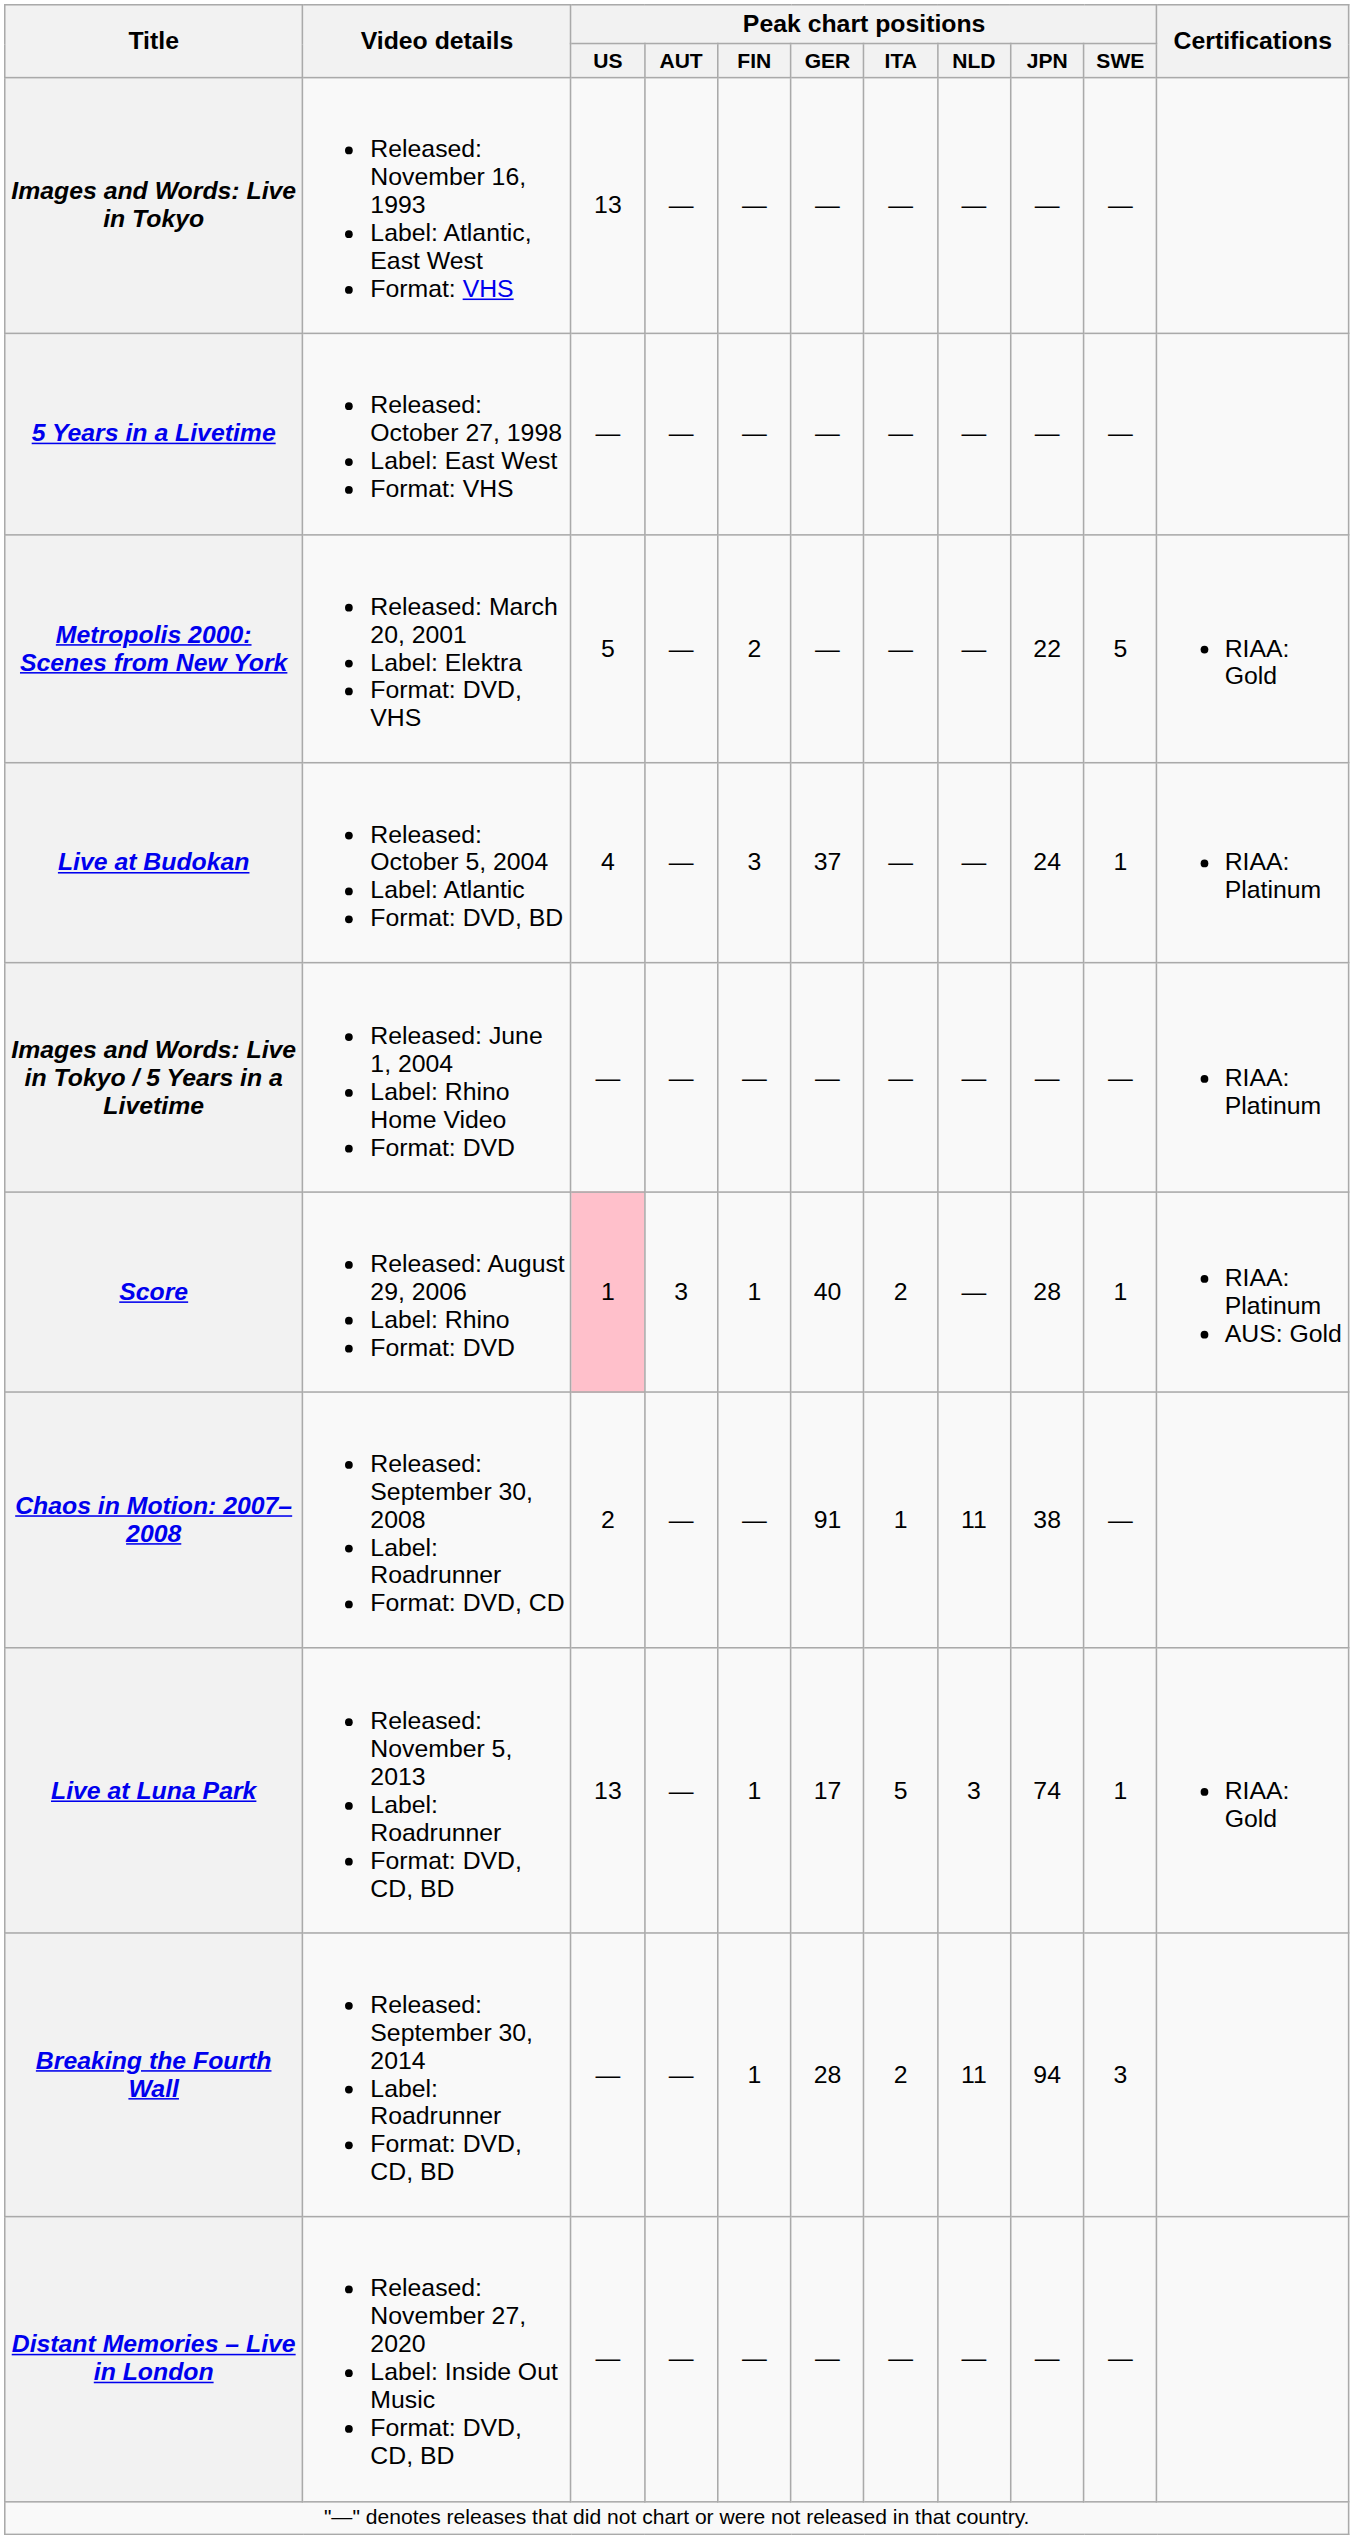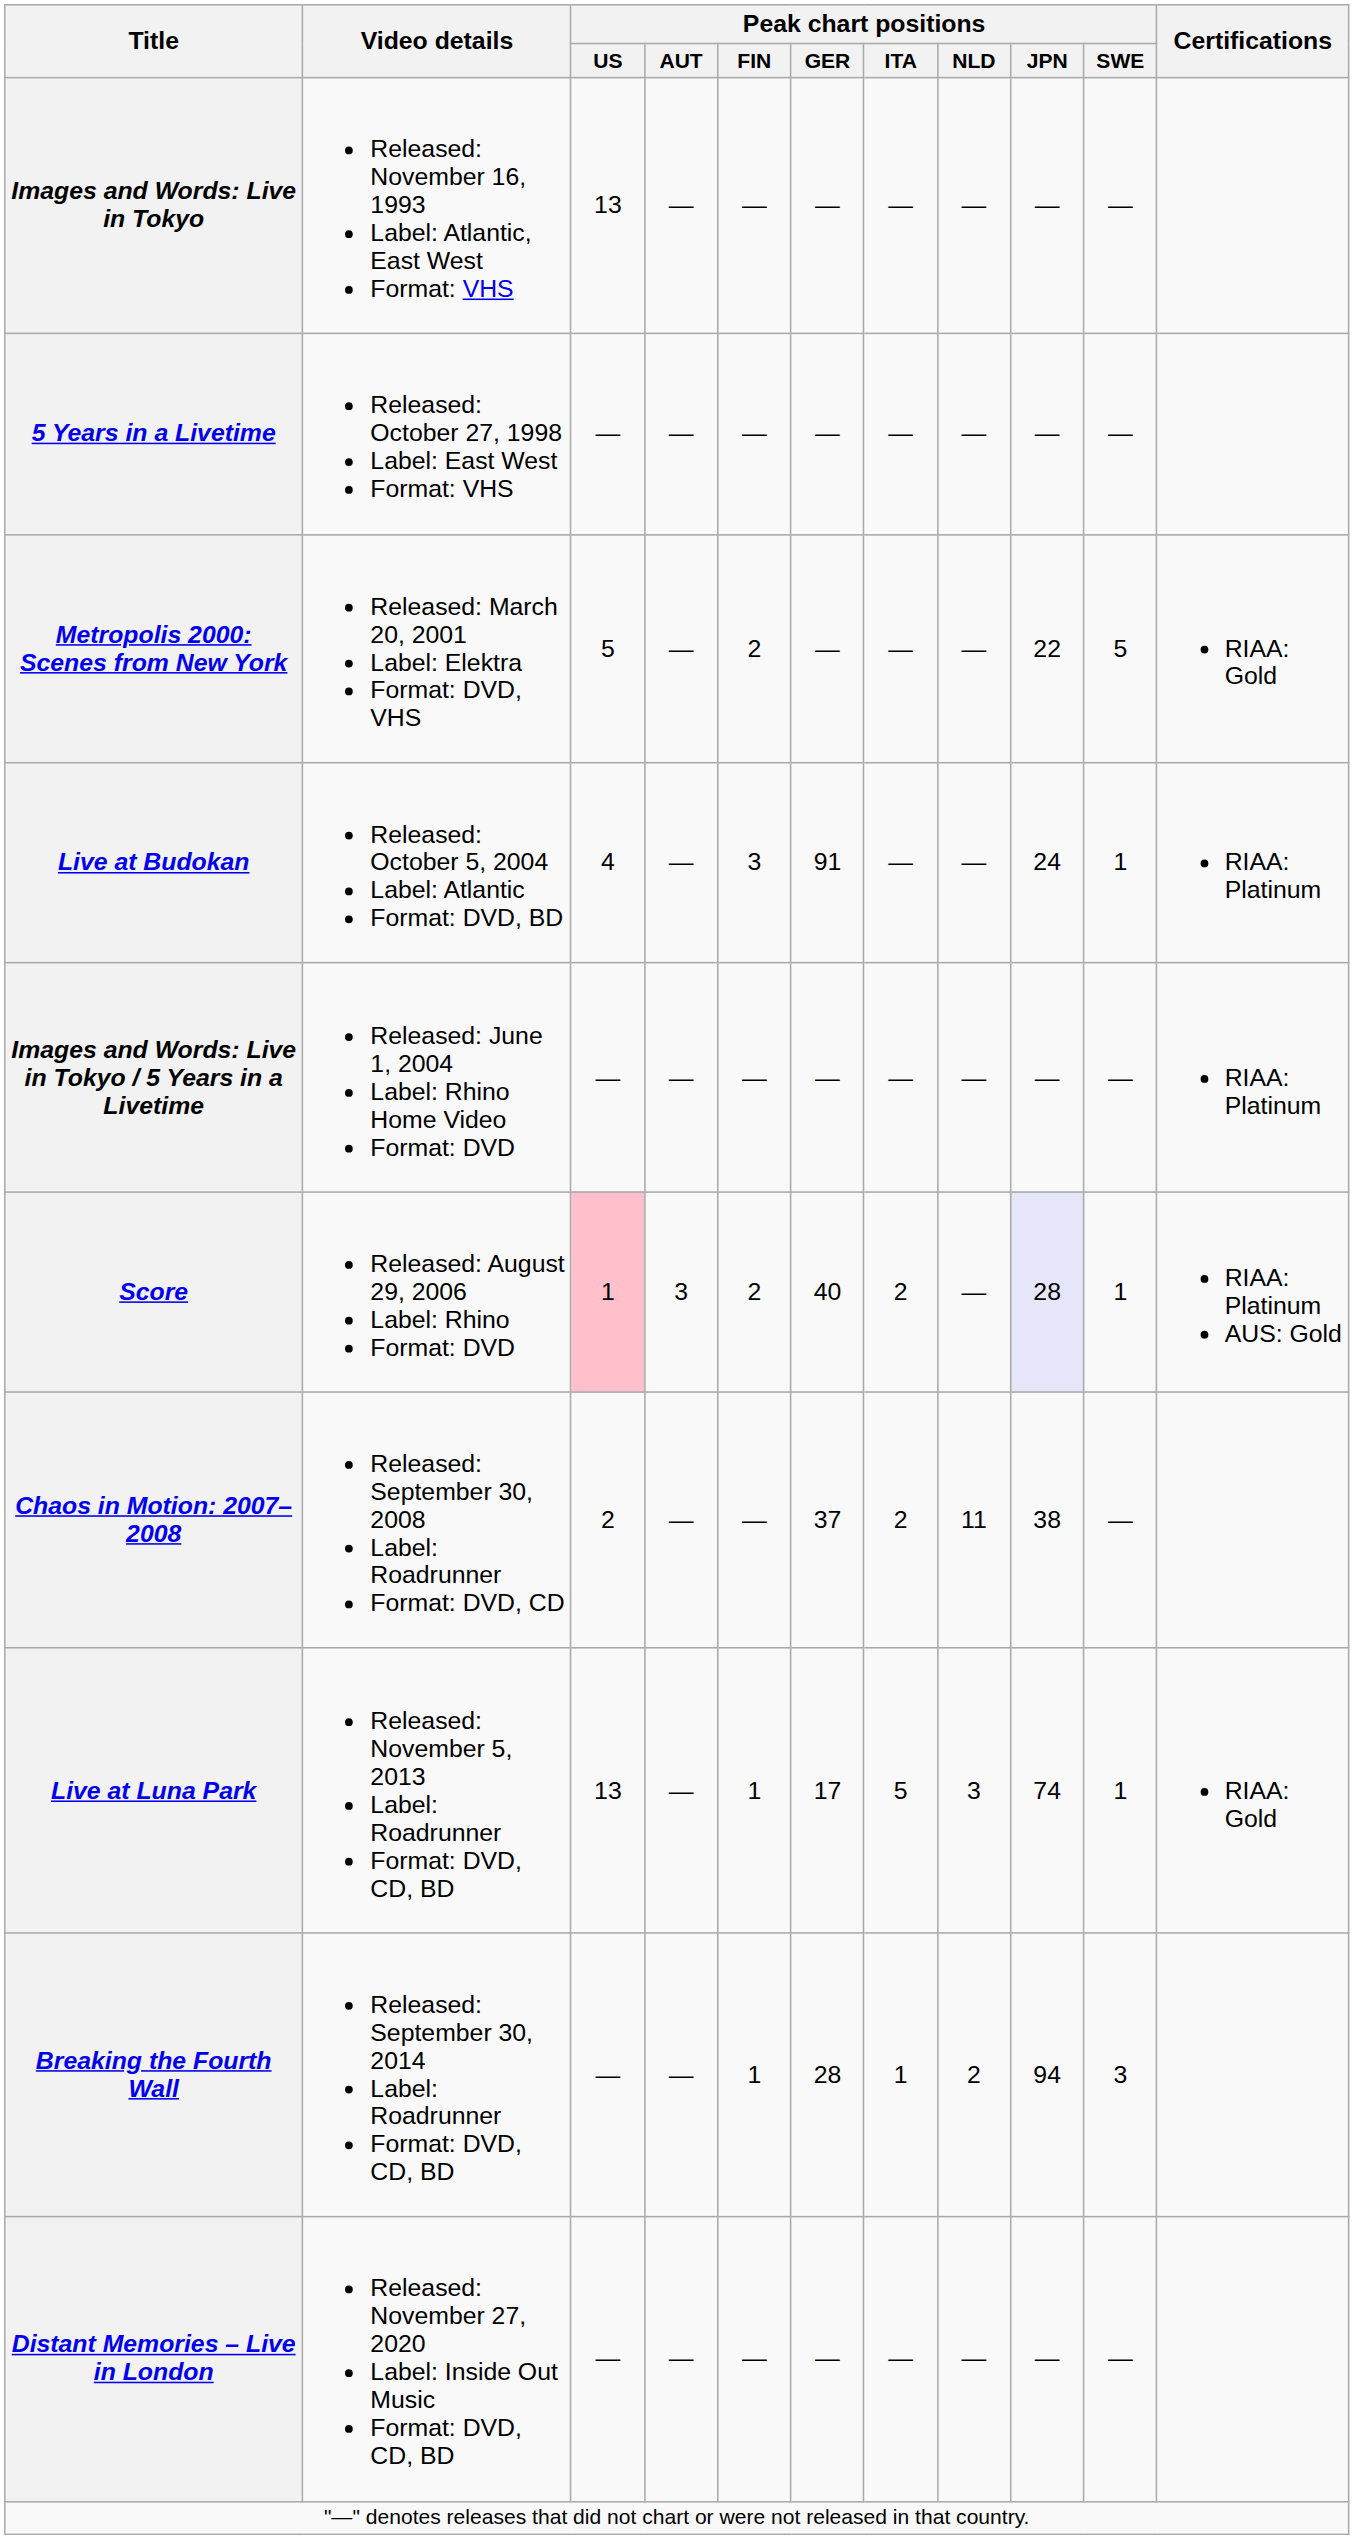Live at Budokan | Peak chart positions / GER: 37 -> 91
Score | Peak chart positions / FIN: 1 -> 2
Score | Peak chart positions / JPN: no background -> lavender background
Chaos in Motion: 2007–2008 | Peak chart positions / GER: 91 -> 37
Chaos in Motion: 2007–2008 | Peak chart positions / ITA: 1 -> 2
Breaking the Fourth Wall | Peak chart positions / ITA: 2 -> 1
Breaking the Fourth Wall | Peak chart positions / NLD: 11 -> 2
